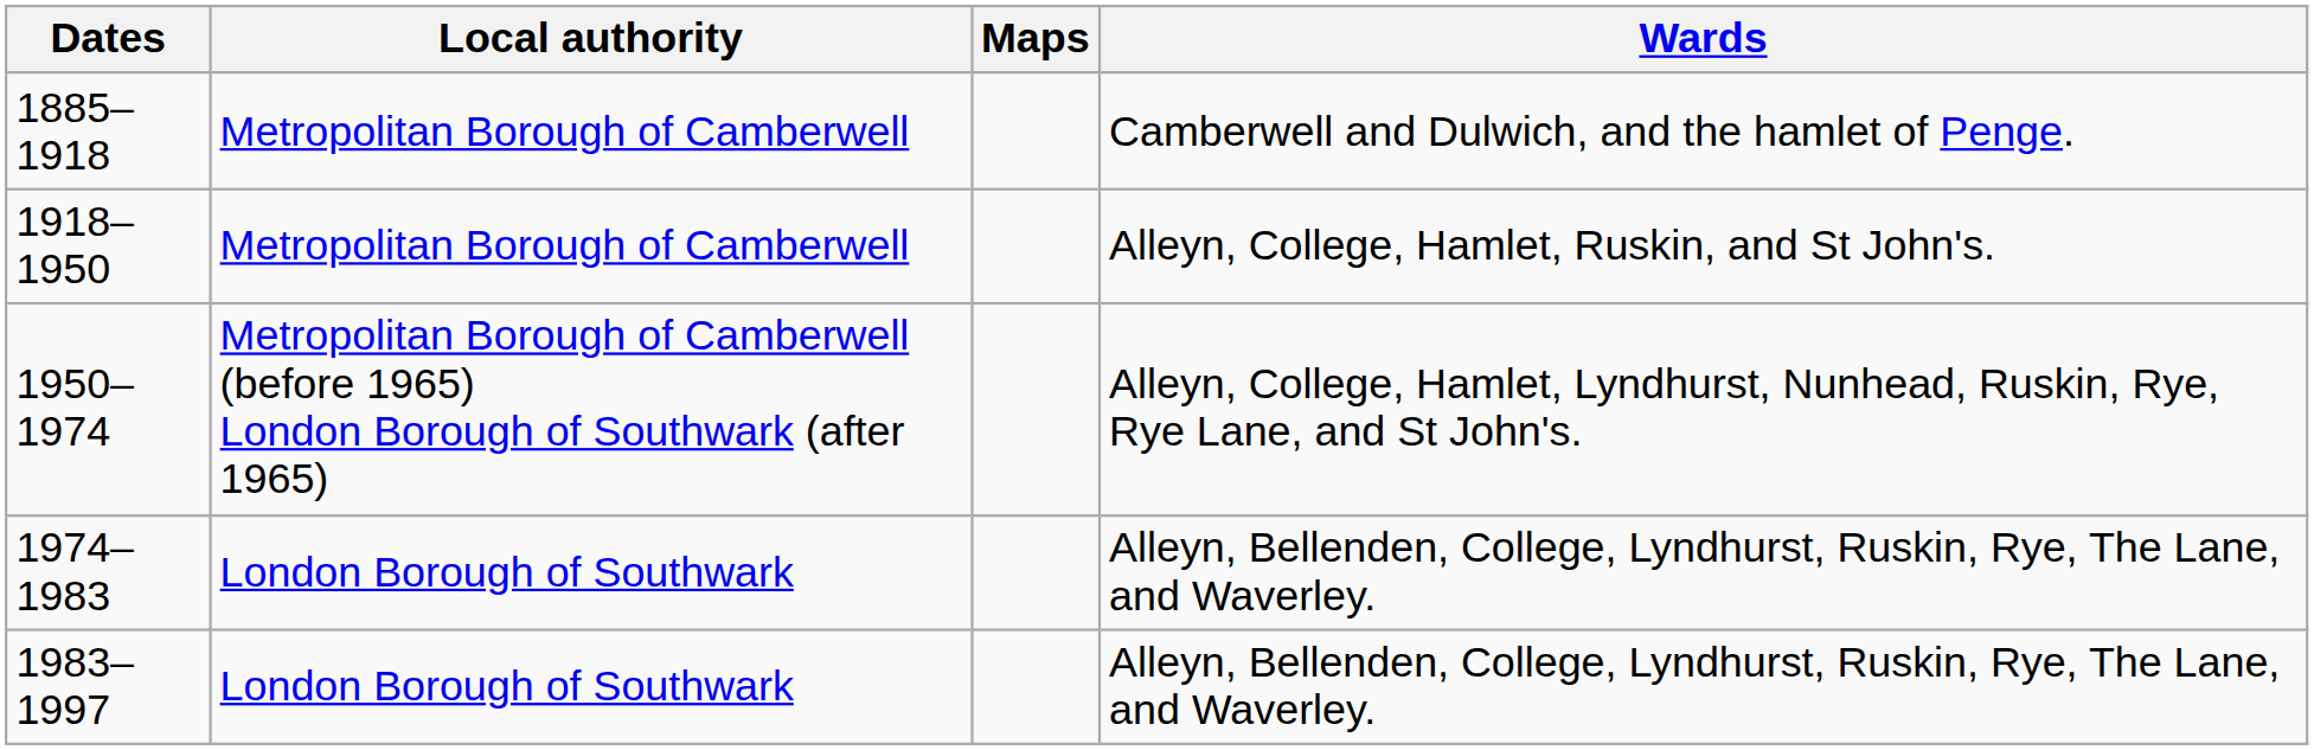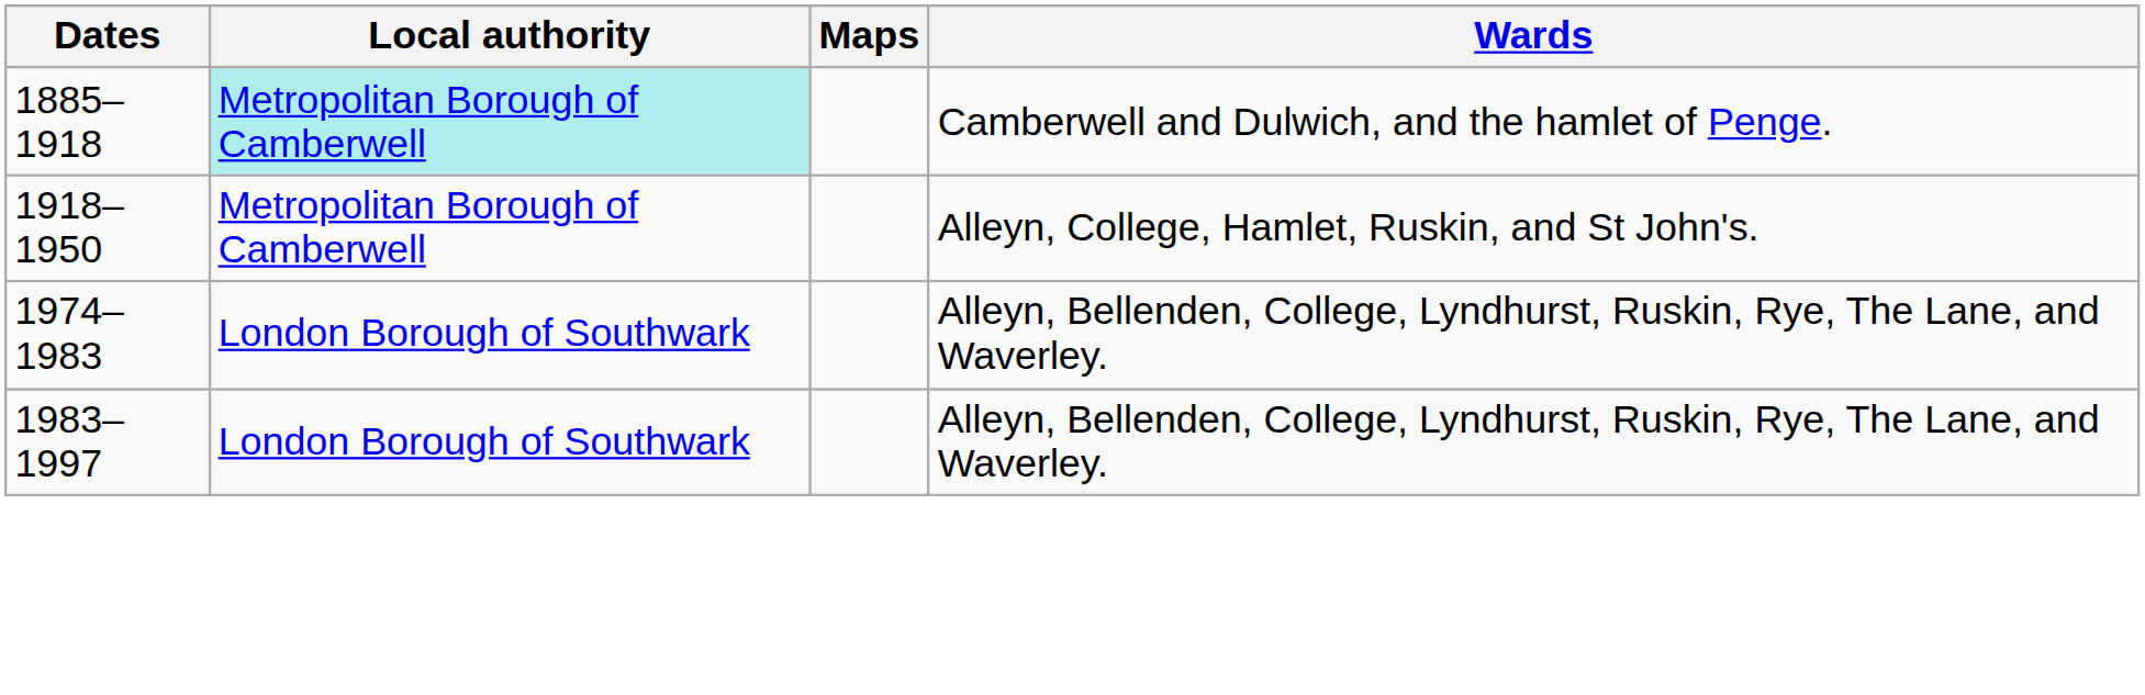1885–1918 | Local authority: no background -> paleturquoise background
- row: 1950–1974 | Metropolitan Borough of Camberwell (before 1965) London Borough of Southwark (after 1965) | Alleyn, College, Hamlet, Lyndhurst, Nunhead, Ruskin, Rye, Rye Lane, and St John's.
